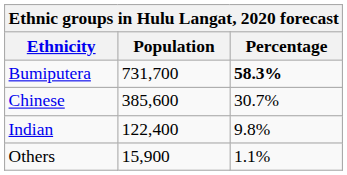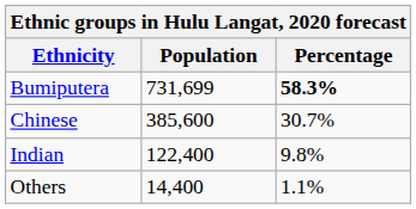Bumiputera | Population: 731,700 -> 731,699
Others | Population: 15,900 -> 14,400
